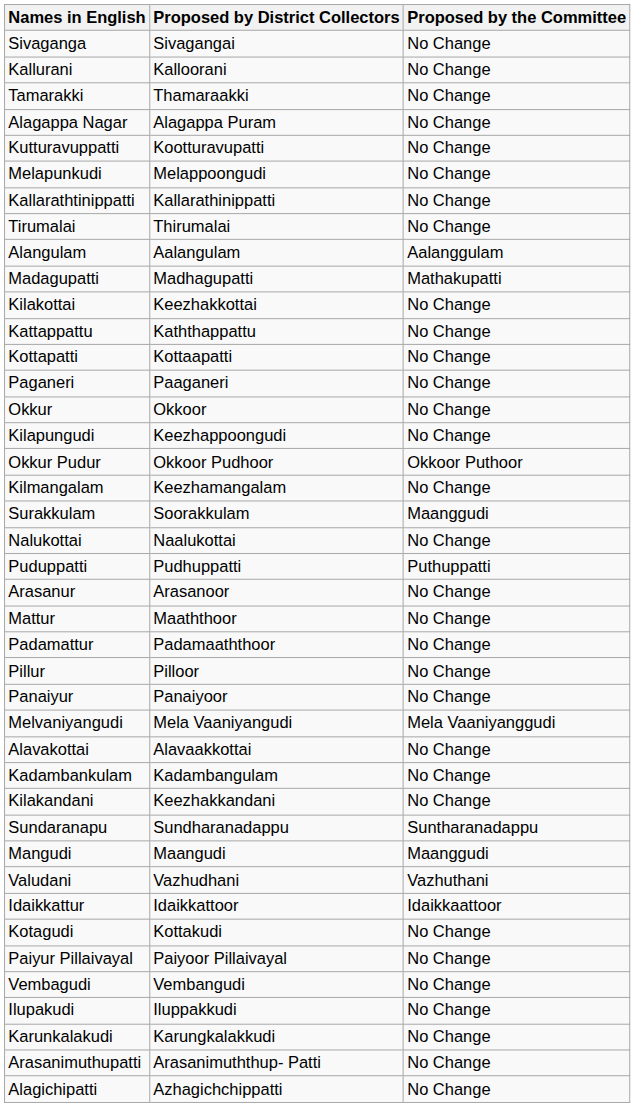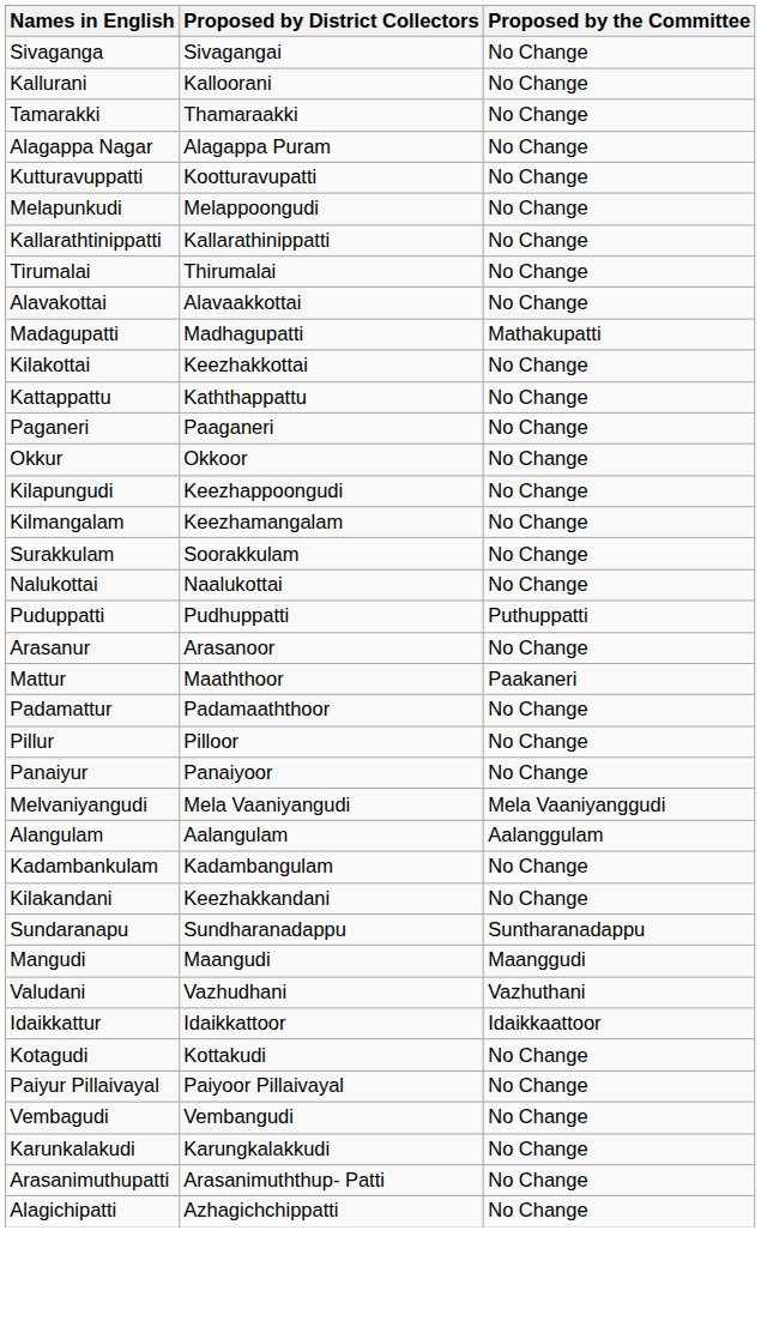rows swapped: Alavakottai <-> Alangulam
- row: Kottapatti | Kottaapatti | No Change
- row: Okkur Pudur | Okkoor Pudhoor | Okkoor Puthoor
Surakkulam | Proposed by the Committee: Maanggudi -> No Change
Mattur | Proposed by the Committee: No Change -> Paakaneri
- row: Ilupakudi | Iluppakkudi | No Change
